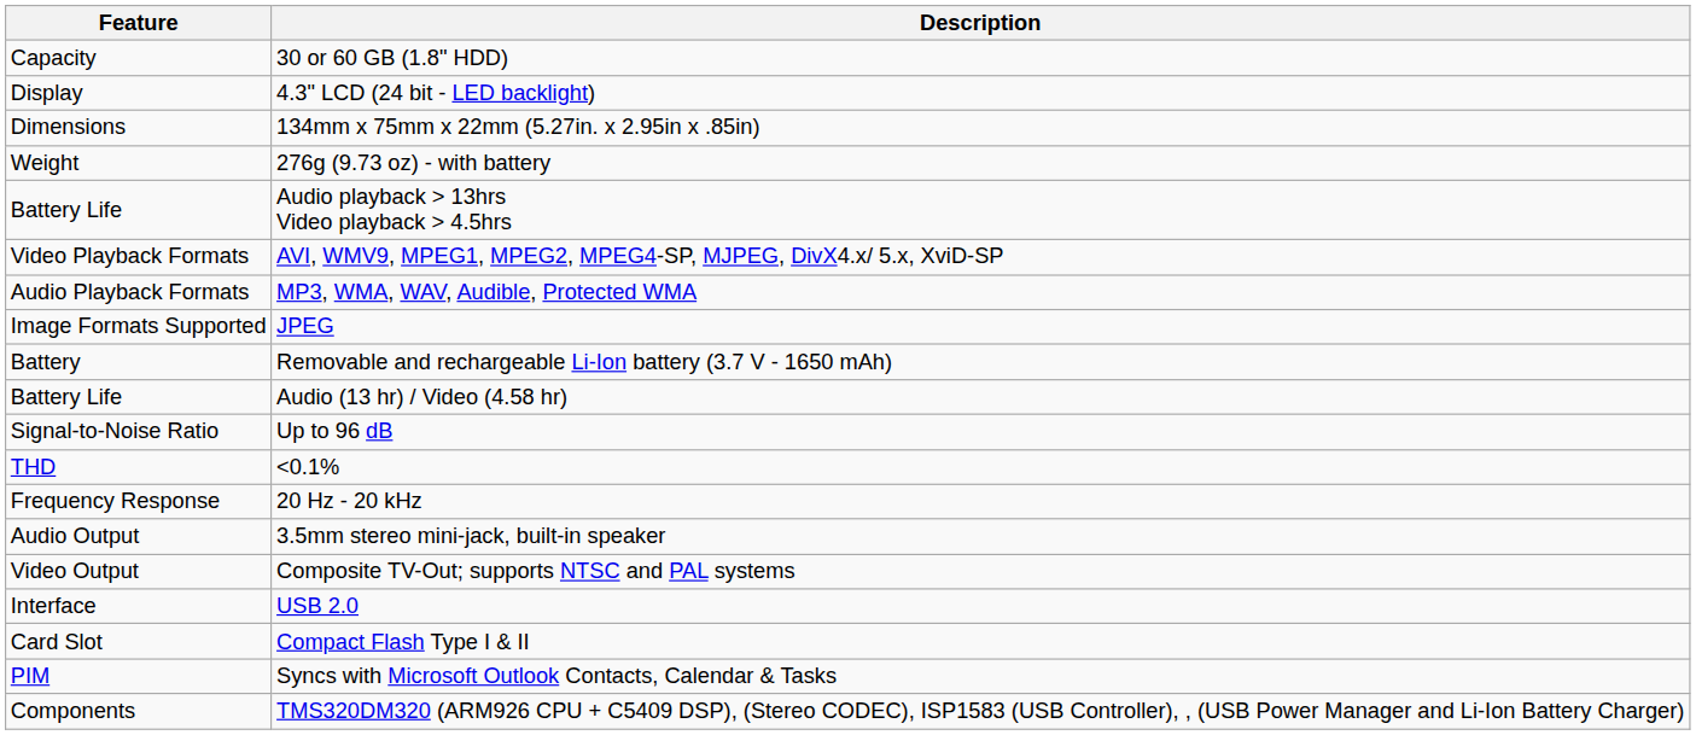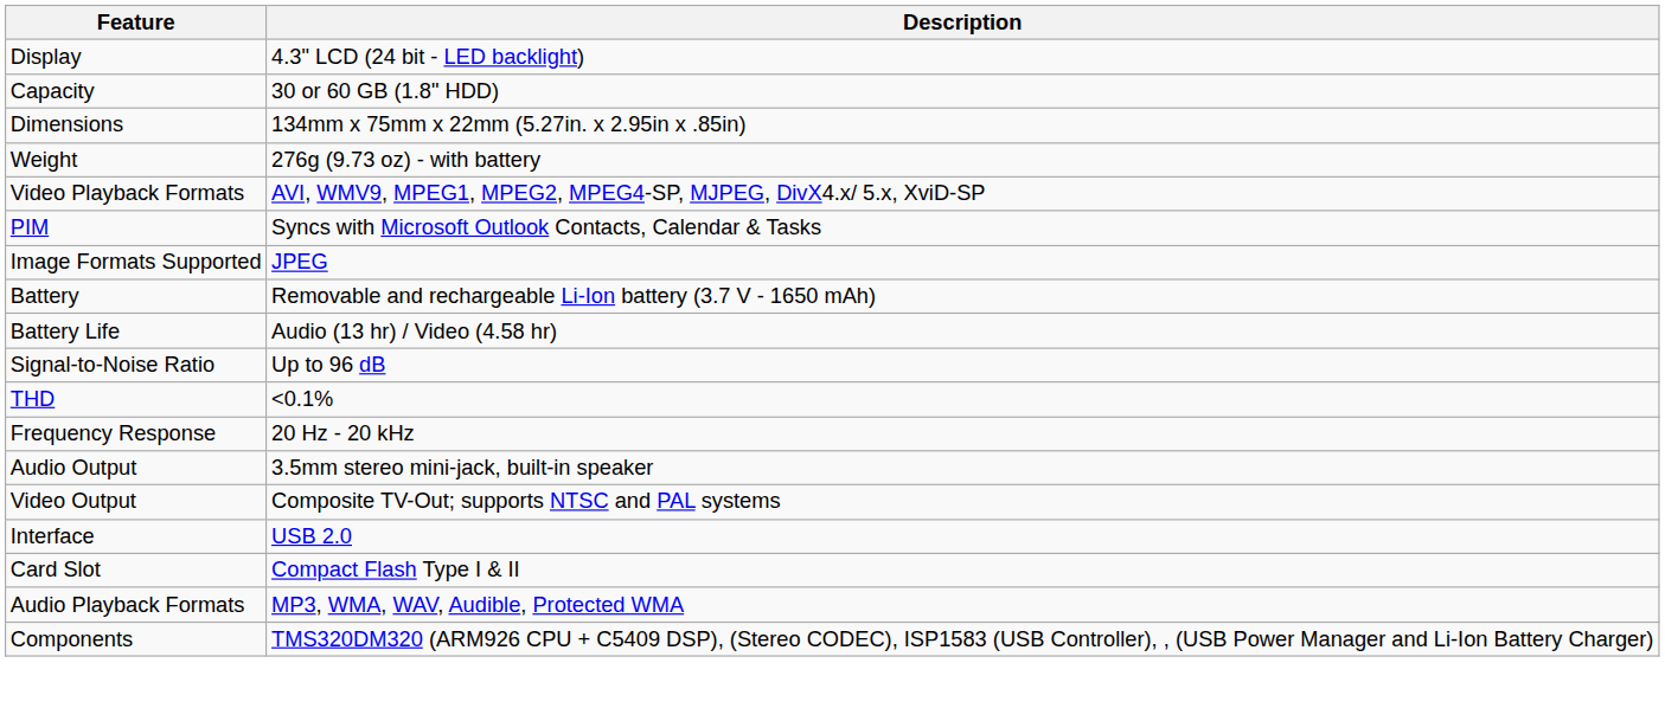rows swapped: 4.3" LCD (24 bit - LED backlight) <-> 30 or 60 GB (1.8" HDD)
- row: Battery Life | Audio playback > 13hrs Video playback > 4.5hrs
rows swapped: MP3, WMA, WAV, Audible, Protected WMA <-> Syncs with Microsoft Outlook Contacts, Calendar & Tasks
